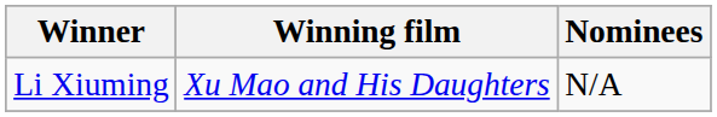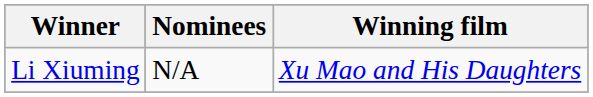columns swapped: Winning film <-> Nominees
